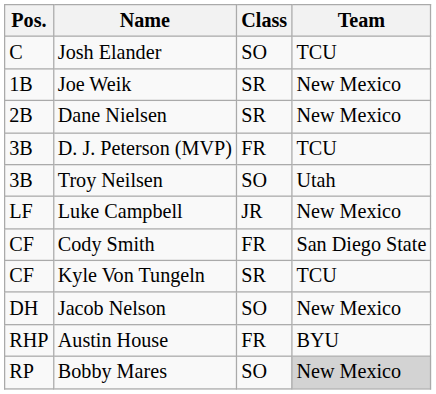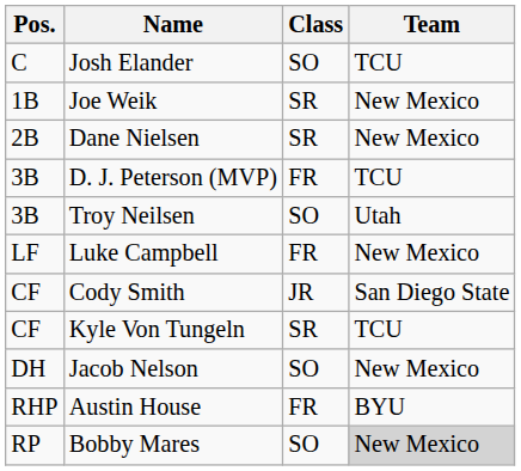Luke Campbell | Class: JR -> FR
Cody Smith | Class: FR -> JR
